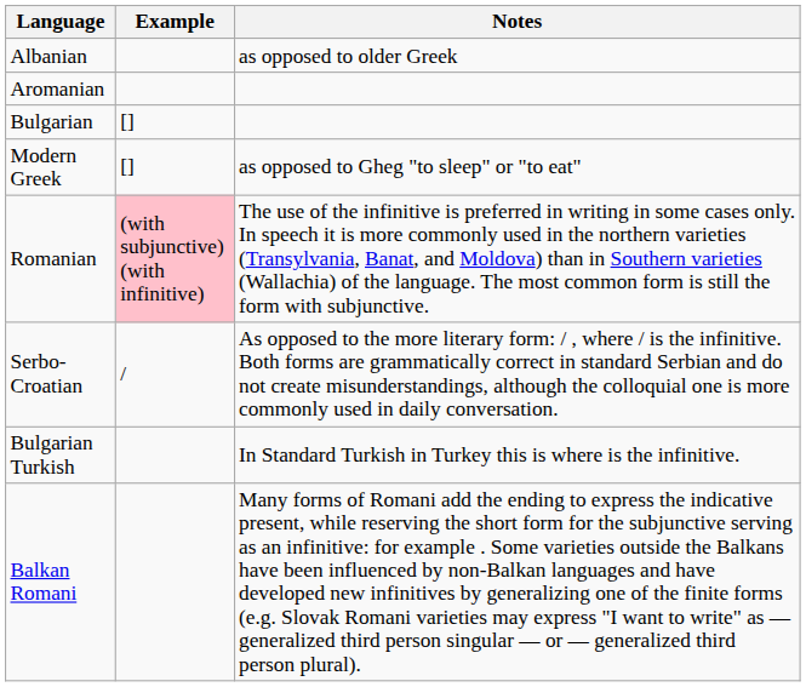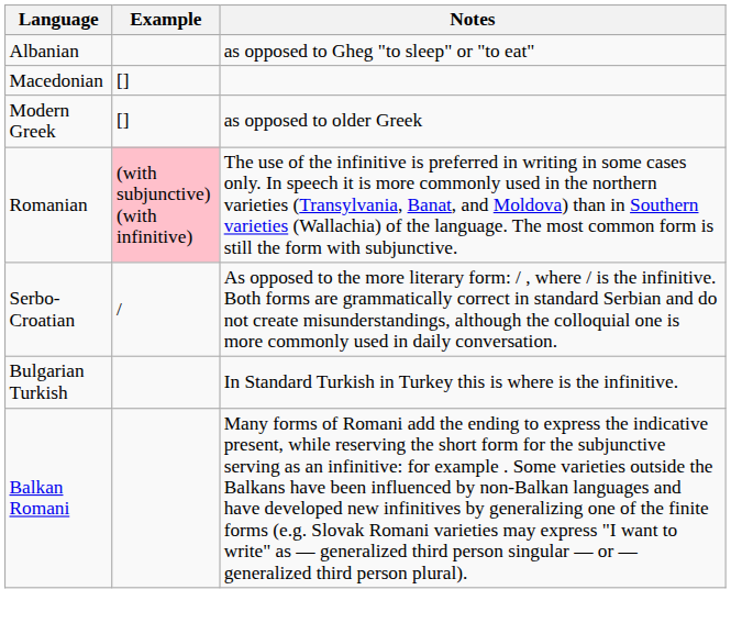Albanian | Notes: as opposed to older Greek -> as opposed to Gheg "to sleep" or "to eat"
- row: Aromanian
+ row: Macedonian | []
- row: Bulgarian | []
Modern Greek | Notes: as opposed to Gheg "to sleep" or "to eat" -> as opposed to older Greek
